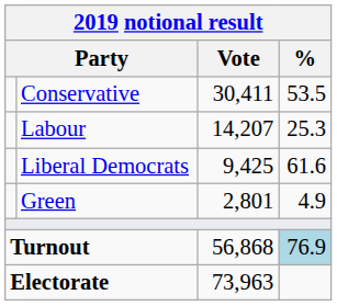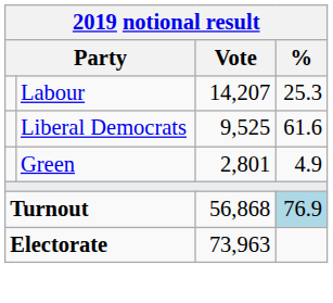- row: Conservative | 30,411 | 53.5
Liberal Democrats | Vote: 9,425 -> 9,525
